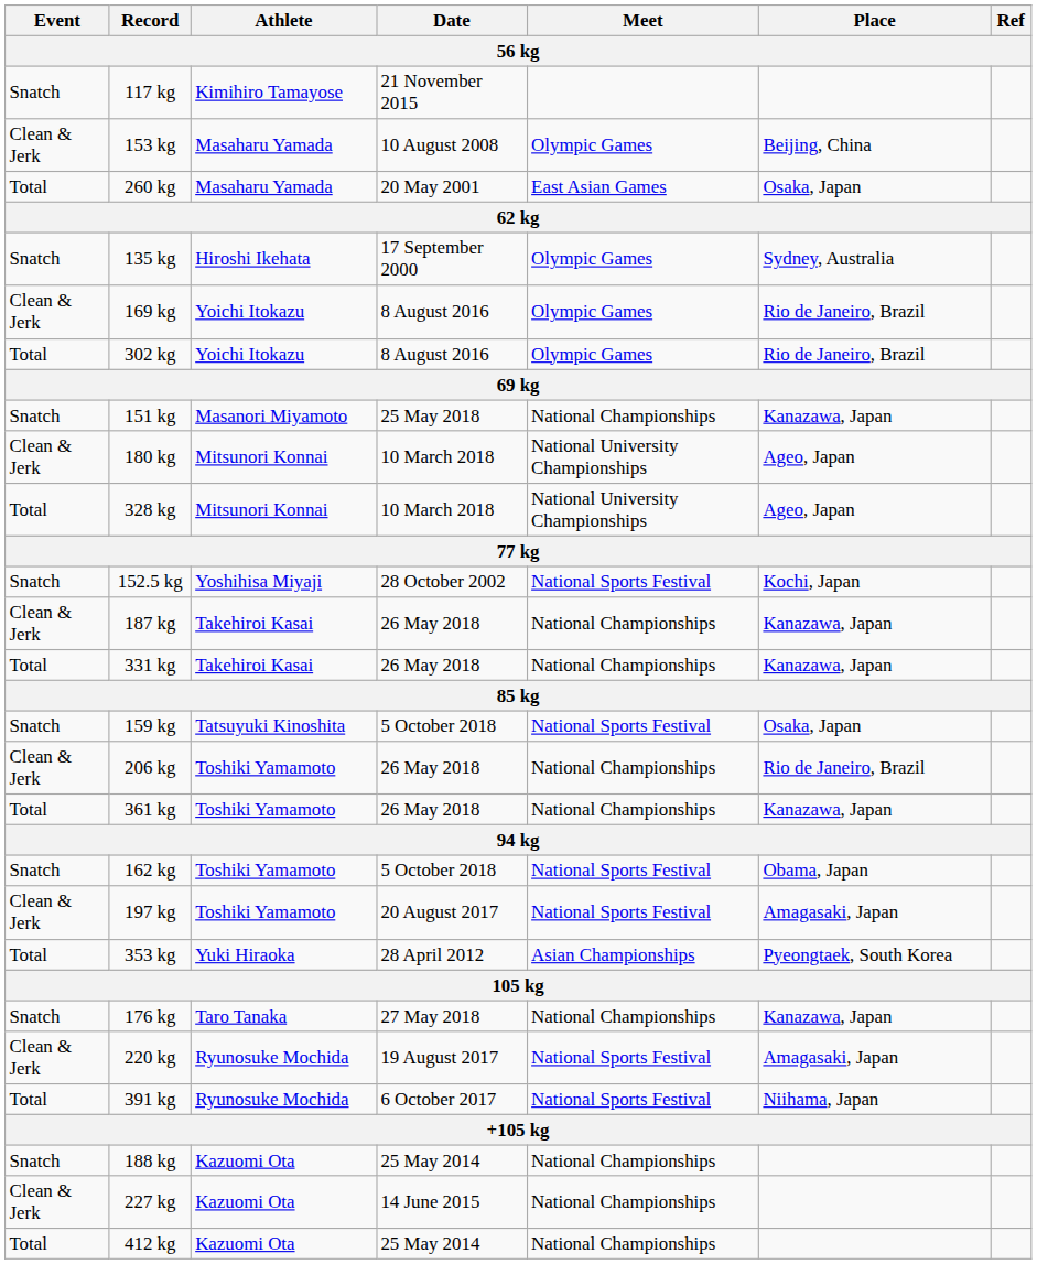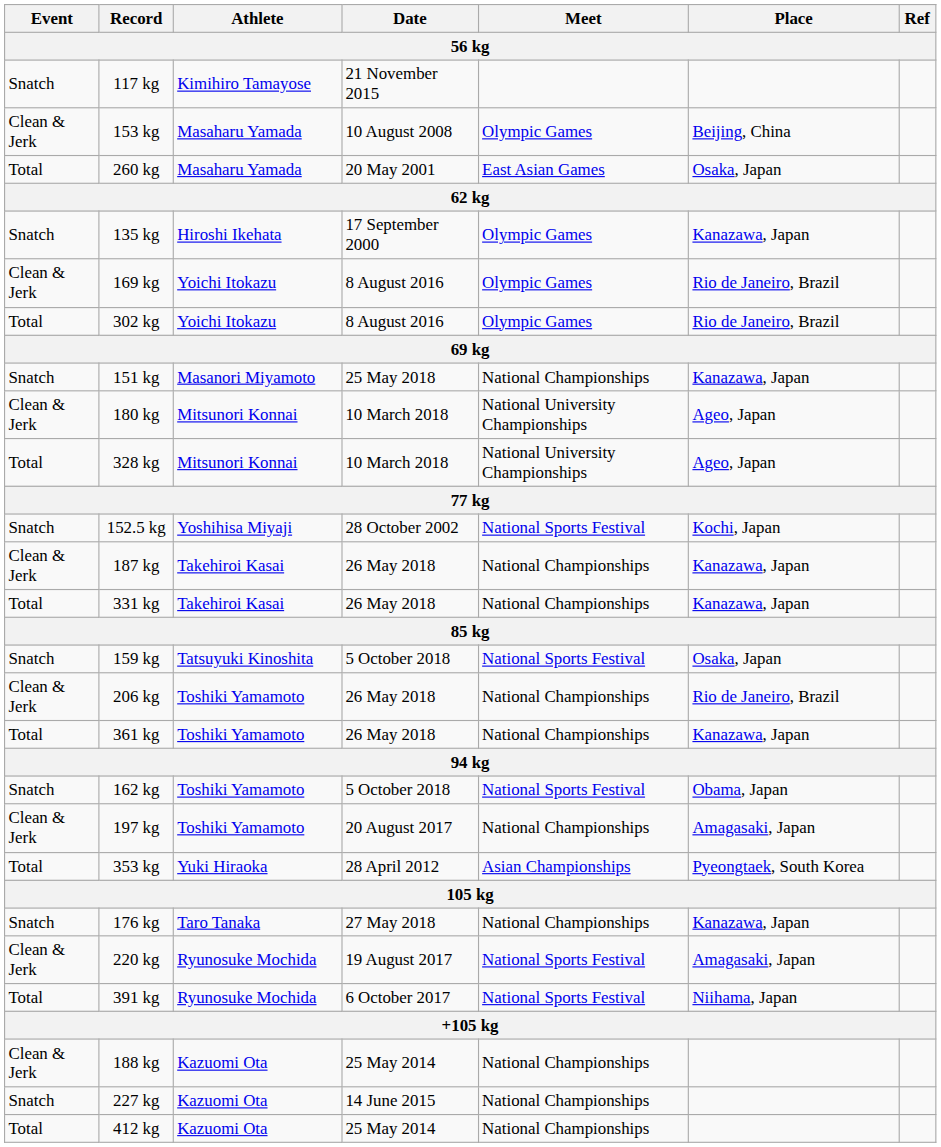135 kg | Place: Sydney, Australia -> Kanazawa, Japan
197 kg | Meet: National Sports Festival -> National Championships
188 kg | Event: Snatch -> Clean & Jerk
227 kg | Event: Clean & Jerk -> Snatch
